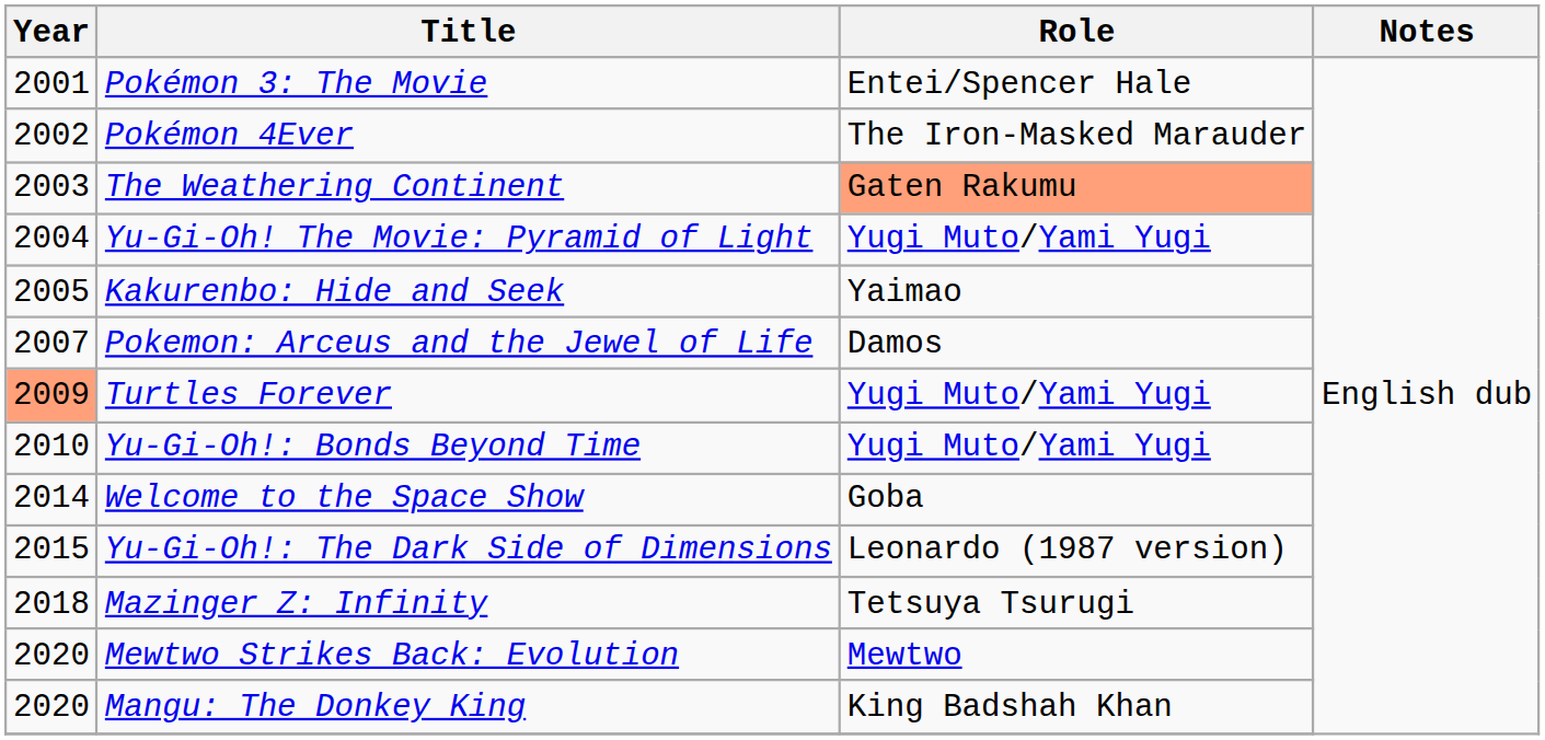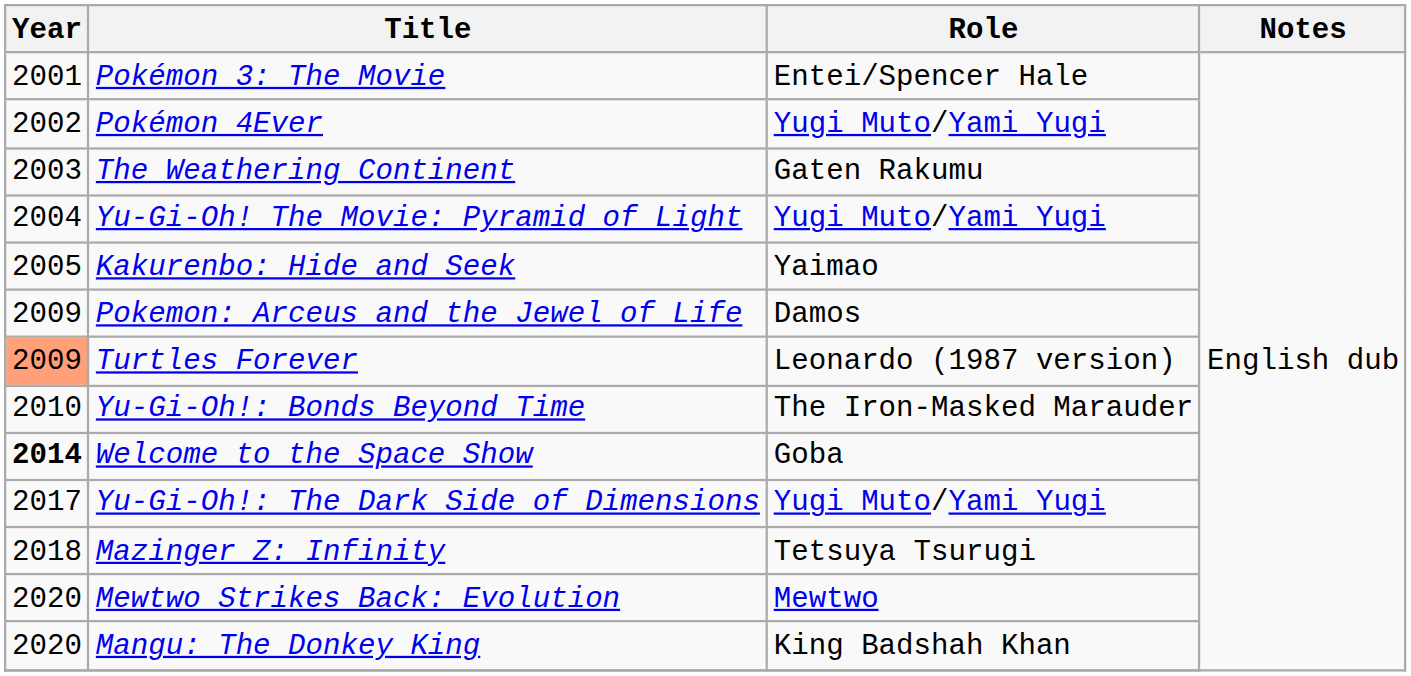Pokémon 4Ever | Role: The Iron-Masked Marauder -> Yugi Muto/Yami Yugi
The Weathering Continent | Role: lightsalmon background -> no background
Pokemon: Arceus and the Jewel of Life | Year: 2007 -> 2009
Turtles Forever | Role: Yugi Muto/Yami Yugi -> Leonardo (1987 version)
Yu-Gi-Oh!: Bonds Beyond Time | Role: Yugi Muto/Yami Yugi -> The Iron-Masked Marauder
Welcome to the Space Show | Year: normal -> bold
Yu-Gi-Oh!: The Dark Side of Dimensions | Year: 2015 -> 2017
Yu-Gi-Oh!: The Dark Side of Dimensions | Role: Leonardo (1987 version) -> Yugi Muto/Yami Yugi
